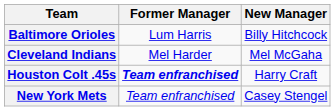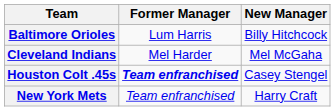Houston Colt .45s | New Manager: Harry Craft -> Casey Stengel
New York Mets | New Manager: Casey Stengel -> Harry Craft
